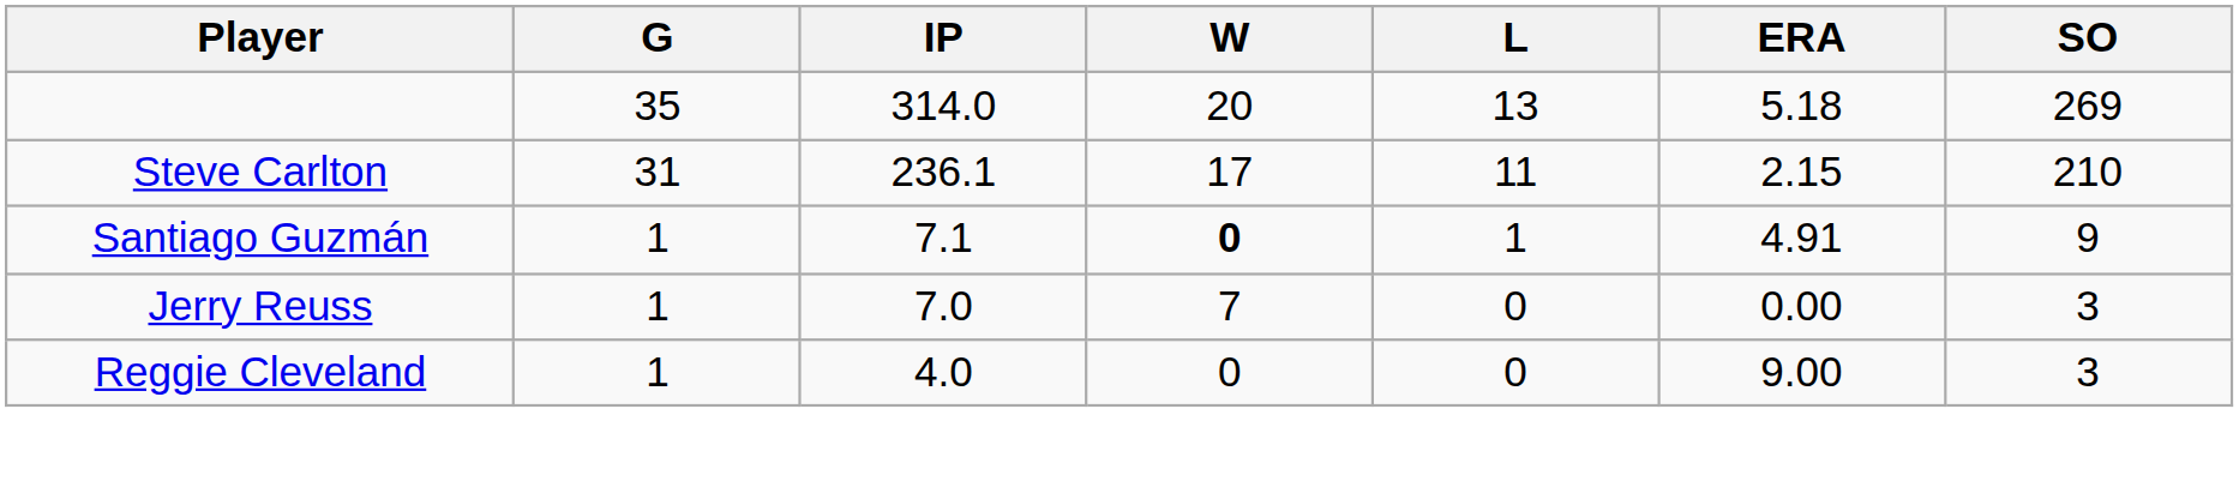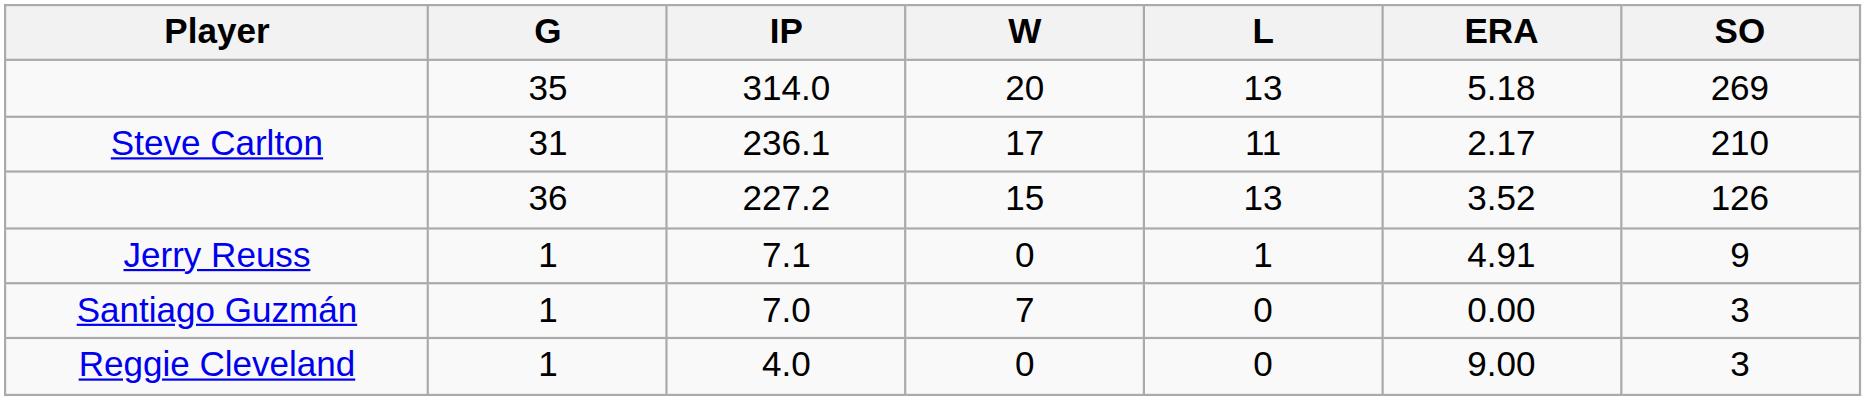236.1 | ERA: 2.15 -> 2.17
+ row: 36 | 227.2 | 15 | 13 | 3.52 | 126
7.1 | Player: Santiago Guzmán -> Jerry Reuss
7.1 | W: bold -> normal
7.0 | Player: Jerry Reuss -> Santiago Guzmán
